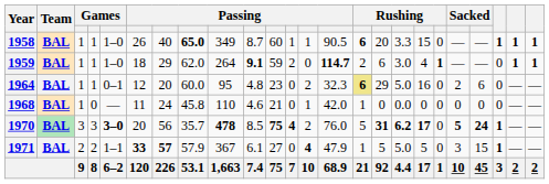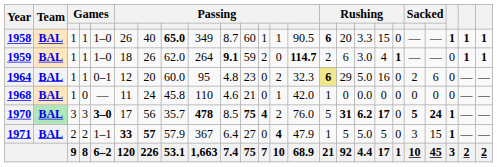1959 | column 7: 29 -> 26
1970 | column 6: 20 -> 17
1971 | column 10: 6.1 -> 6.4
